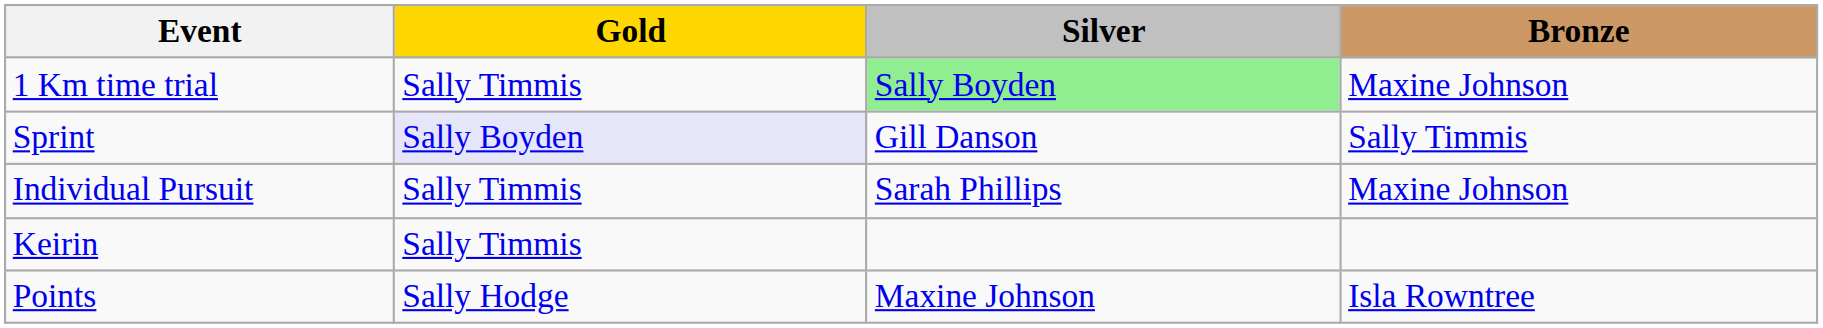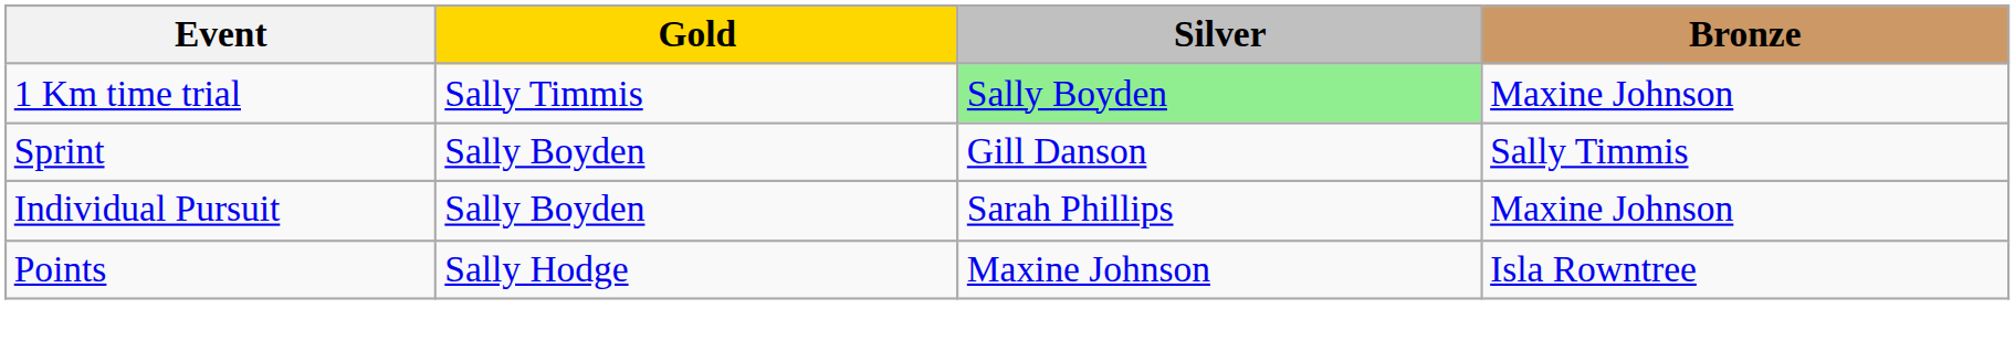Sprint | Gold: lavender background -> no background
Individual Pursuit | Gold: Sally Timmis -> Sally Boyden
- row: Keirin | Sally Timmis
